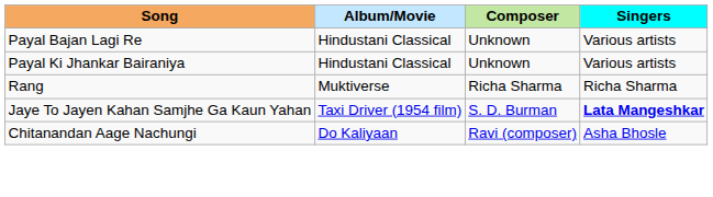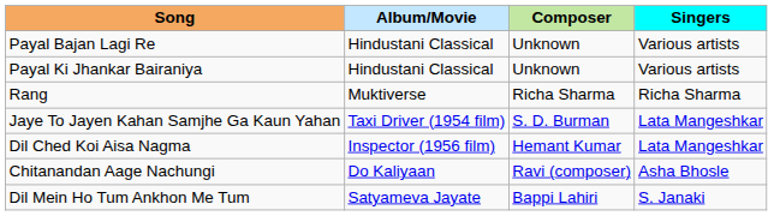Jaye To Jayen Kahan Samjhe Ga Kaun Yahan | Singers: bold -> normal
+ row: Dil Ched Koi Aisa Nagma | Inspector (1956 film) | Hemant Kumar | Lata Mangeshkar
+ row: Dil Mein Ho Tum Ankhon Me Tum | Satyameva Jayate | Bappi Lahiri | S. Janaki
